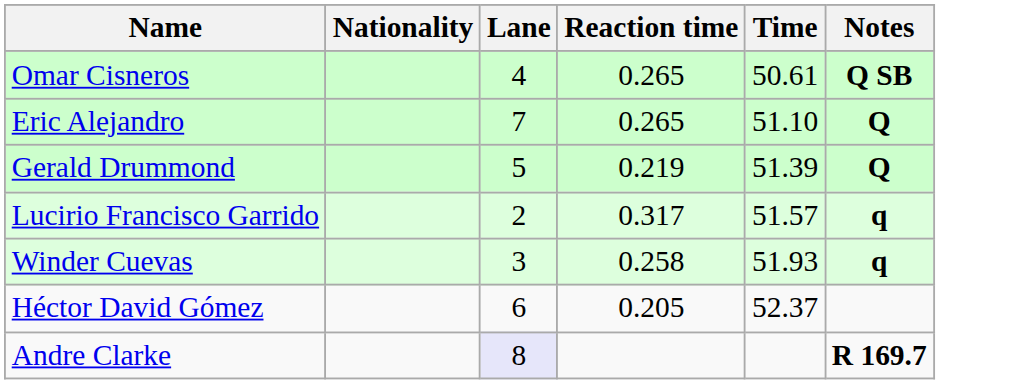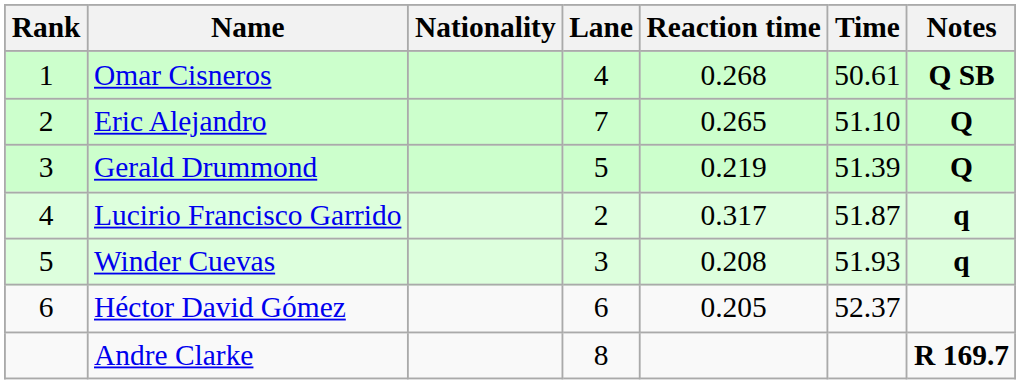+ column: Rank | 1 | 2 | 3 | 4 | 5 | 6
Omar Cisneros | Reaction time: 0.265 -> 0.268
Lucirio Francisco Garrido | Time: 51.57 -> 51.87
Winder Cuevas | Reaction time: 0.258 -> 0.208
Andre Clarke | Lane: lavender background -> no background
